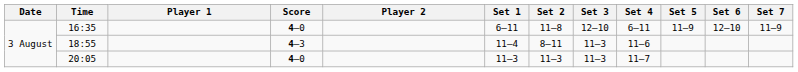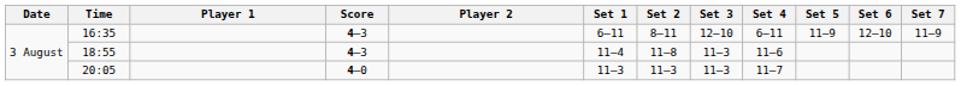16:35 | Score: 4–0 -> 4–3
16:35 | Set 2: 11–8 -> 8–11
18:55 | Set 2: 8–11 -> 11–8
